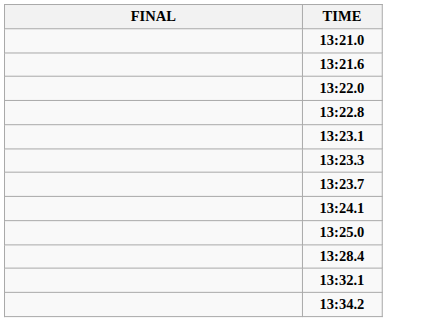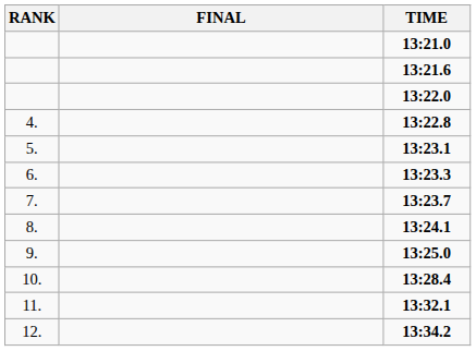+ column: RANK | 4. | 5. | 6. | 7. | 8. | 9. | 10. | 11. | 12.
